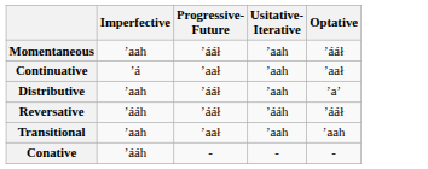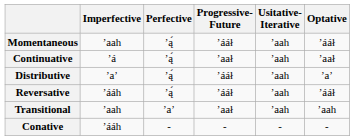+ column: Perfective | ’ą́ | ’ą́ | ’ą́ | ’ą́ | ’a’ | -
Distributive | Imperfective: ’aah -> ’a’
Reversative | Usitative- Iterative: ’ááh -> ’aah
